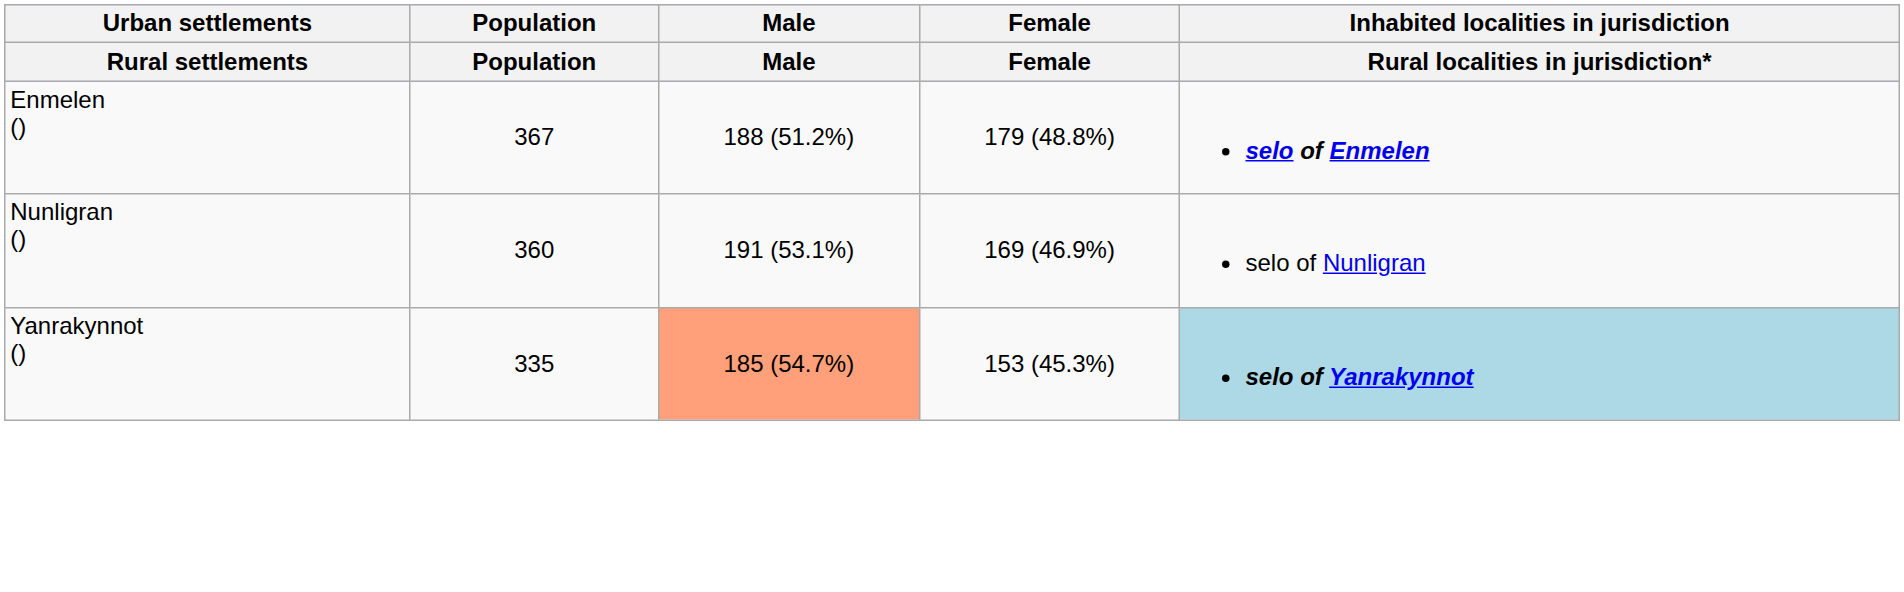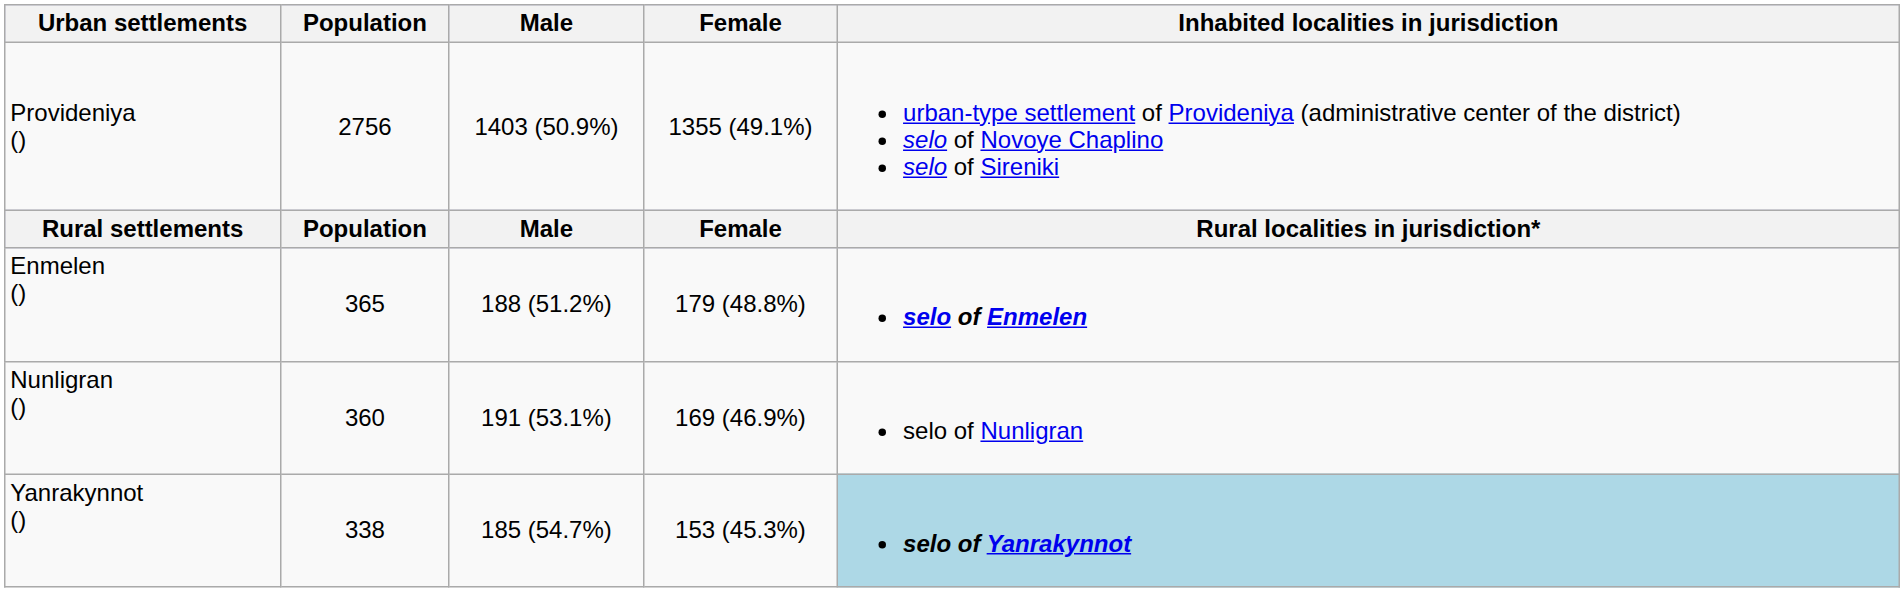+ row: Provideniya () | 2756 | 1403 (50.9%) | 1355 (49.1%) | urban-type settlement of Provideniya (administrative center of the district) selo of Novoye Chaplino selo of Sireniki
Enmelen () | Population: 367 -> 365
Yanrakynnot () | Population: 335 -> 338
Yanrakynnot () | Male: lightsalmon background -> no background
